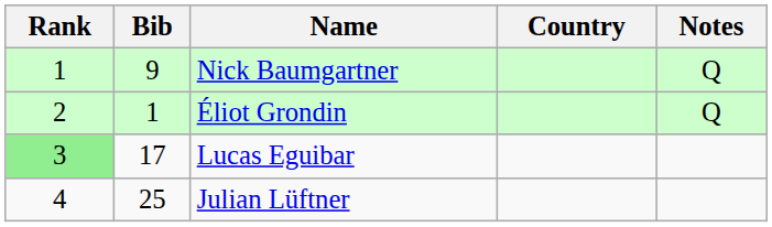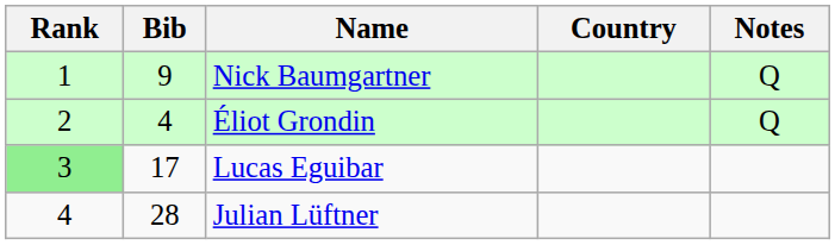Éliot Grondin | Bib: 1 -> 4
Julian Lüftner | Bib: 25 -> 28
